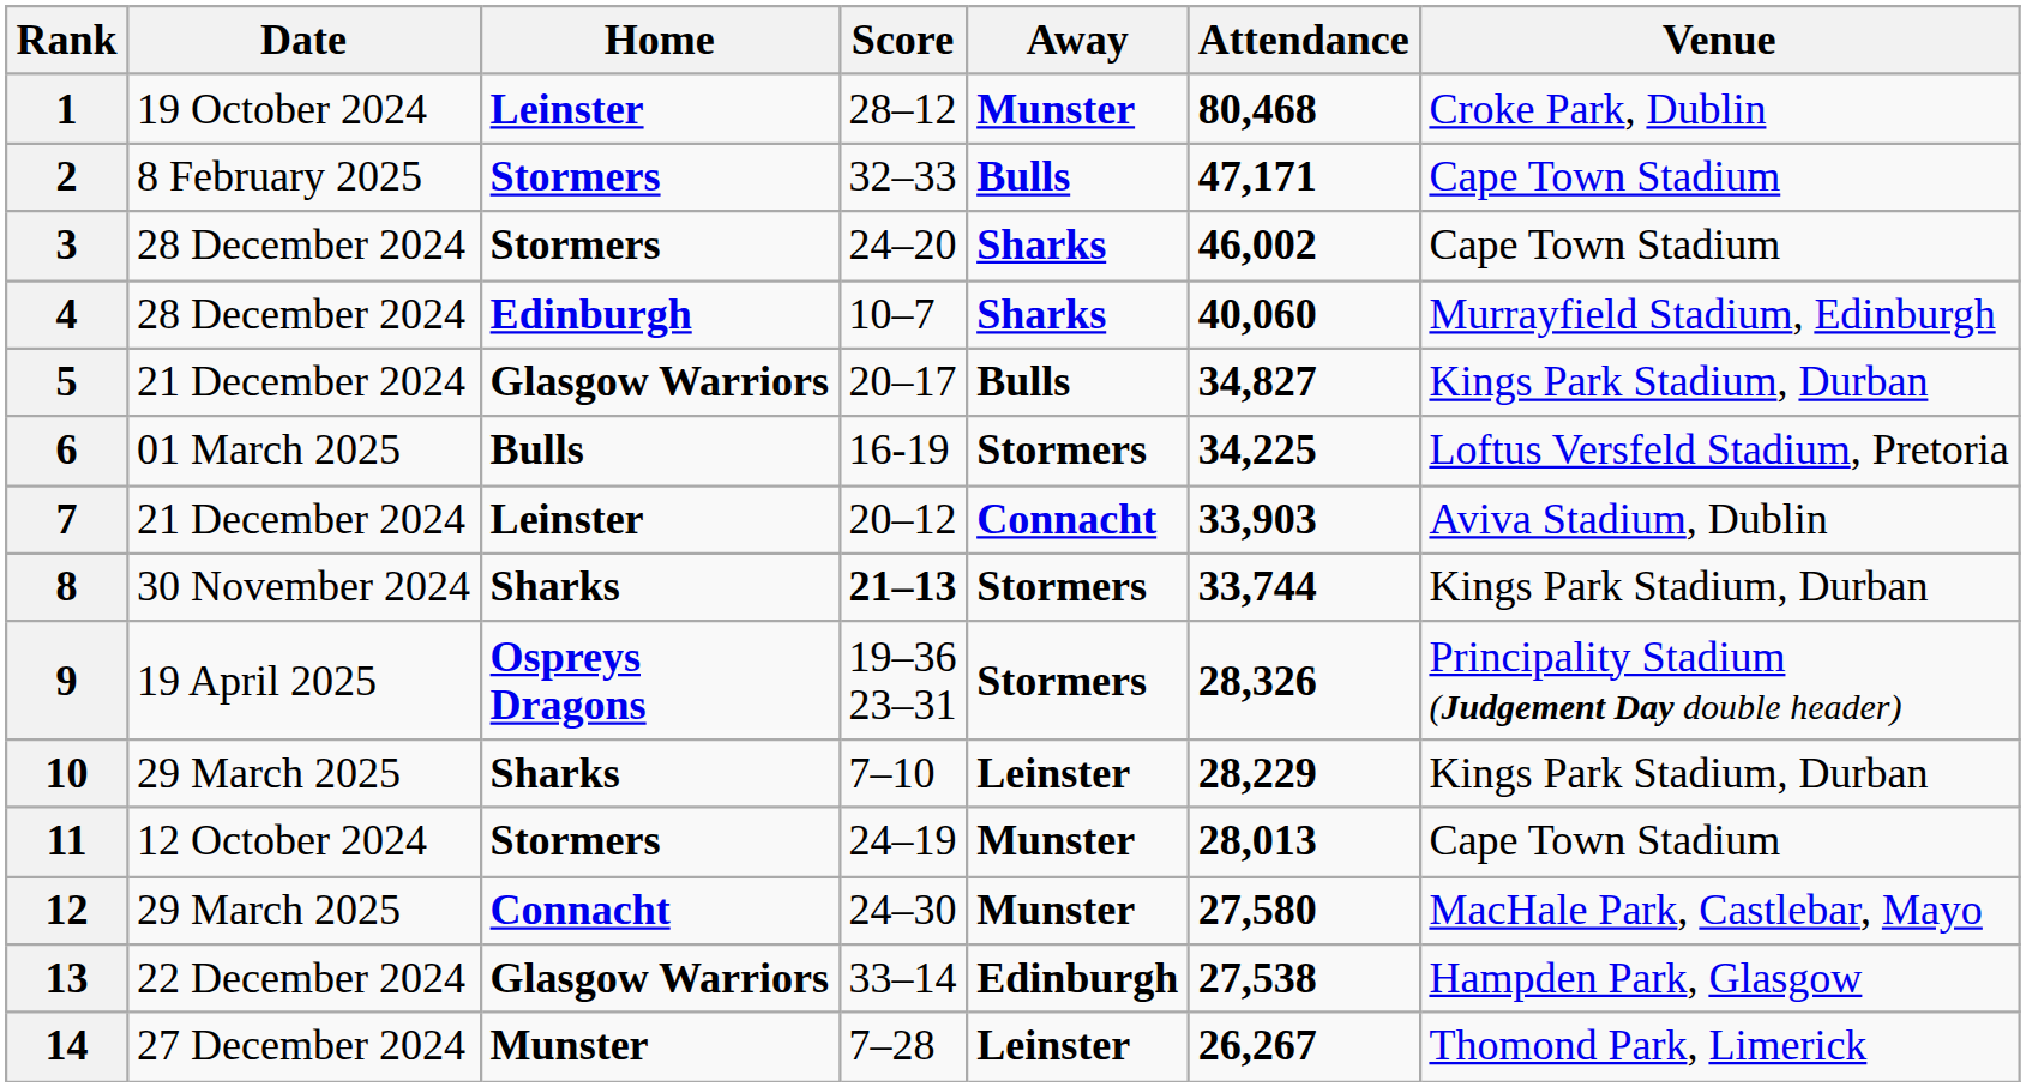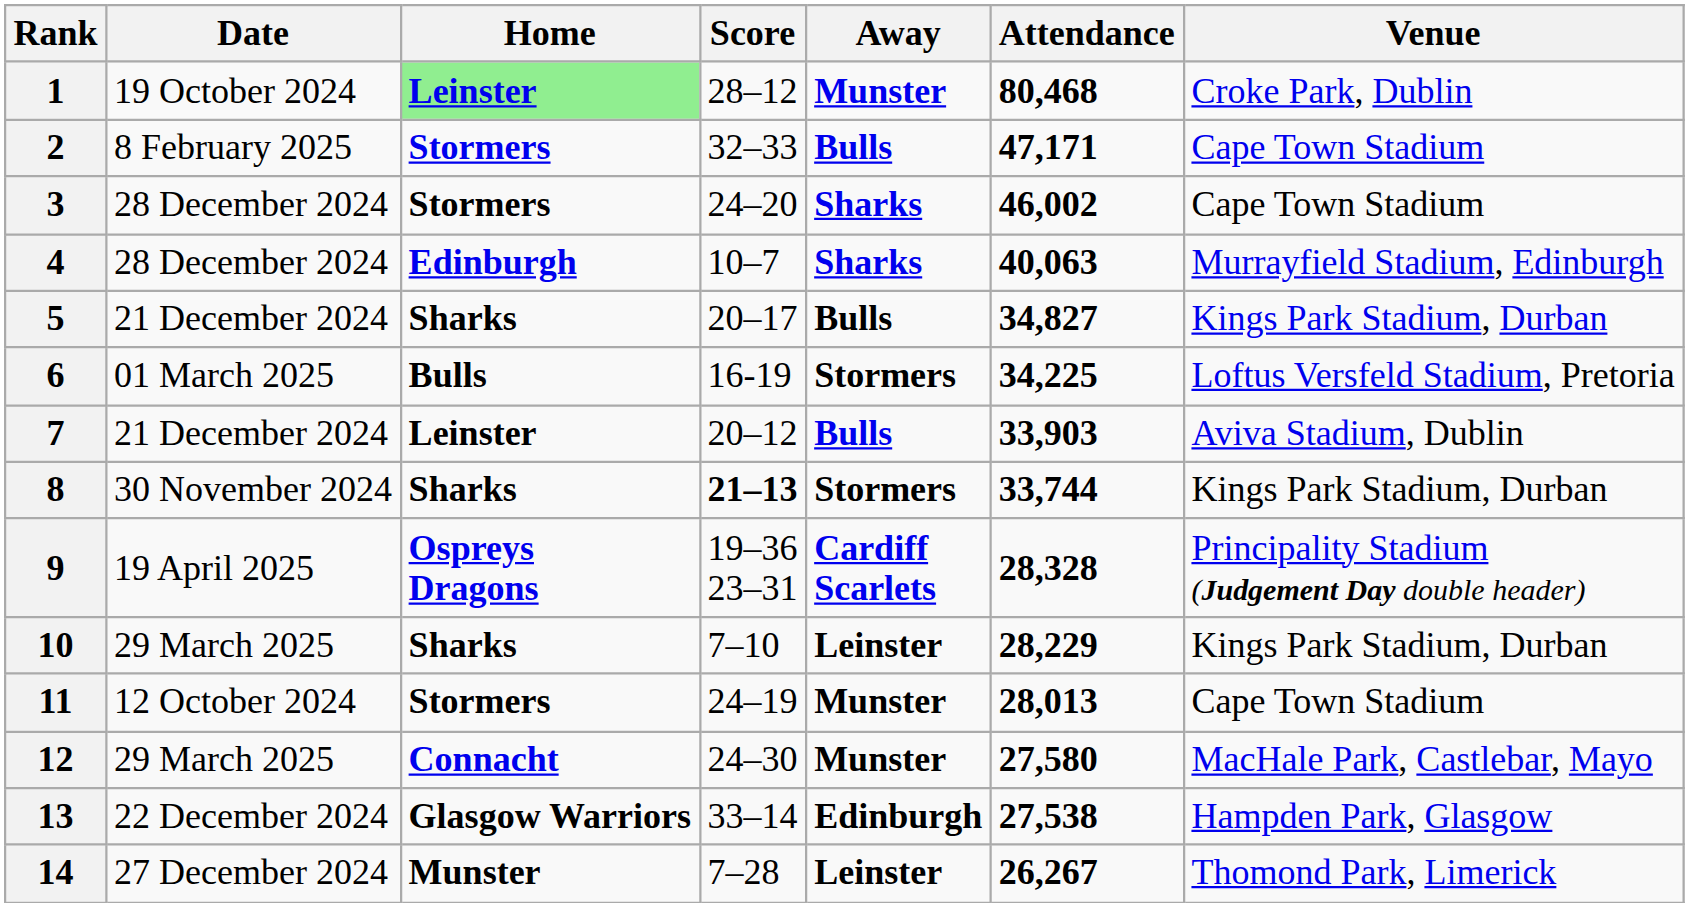1 | Home: no background -> lightgreen background
4 | Attendance: 40,060 -> 40,063
5 | Home: Glasgow Warriors -> Sharks
7 | Away: Connacht -> Bulls
9 | Away: Stormers -> Cardiff Scarlets
9 | Attendance: 28,326 -> 28,328
